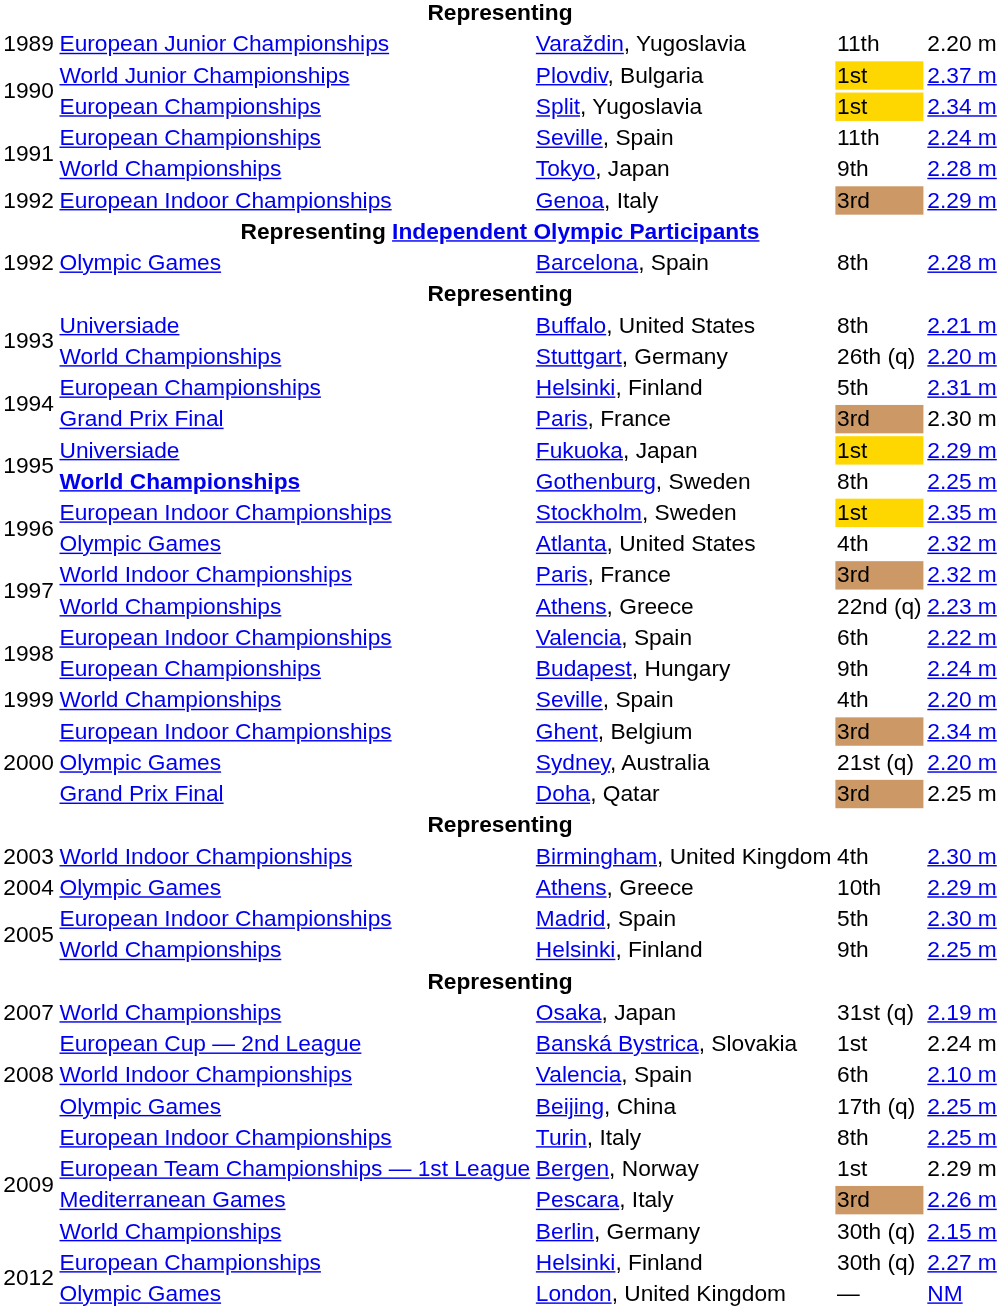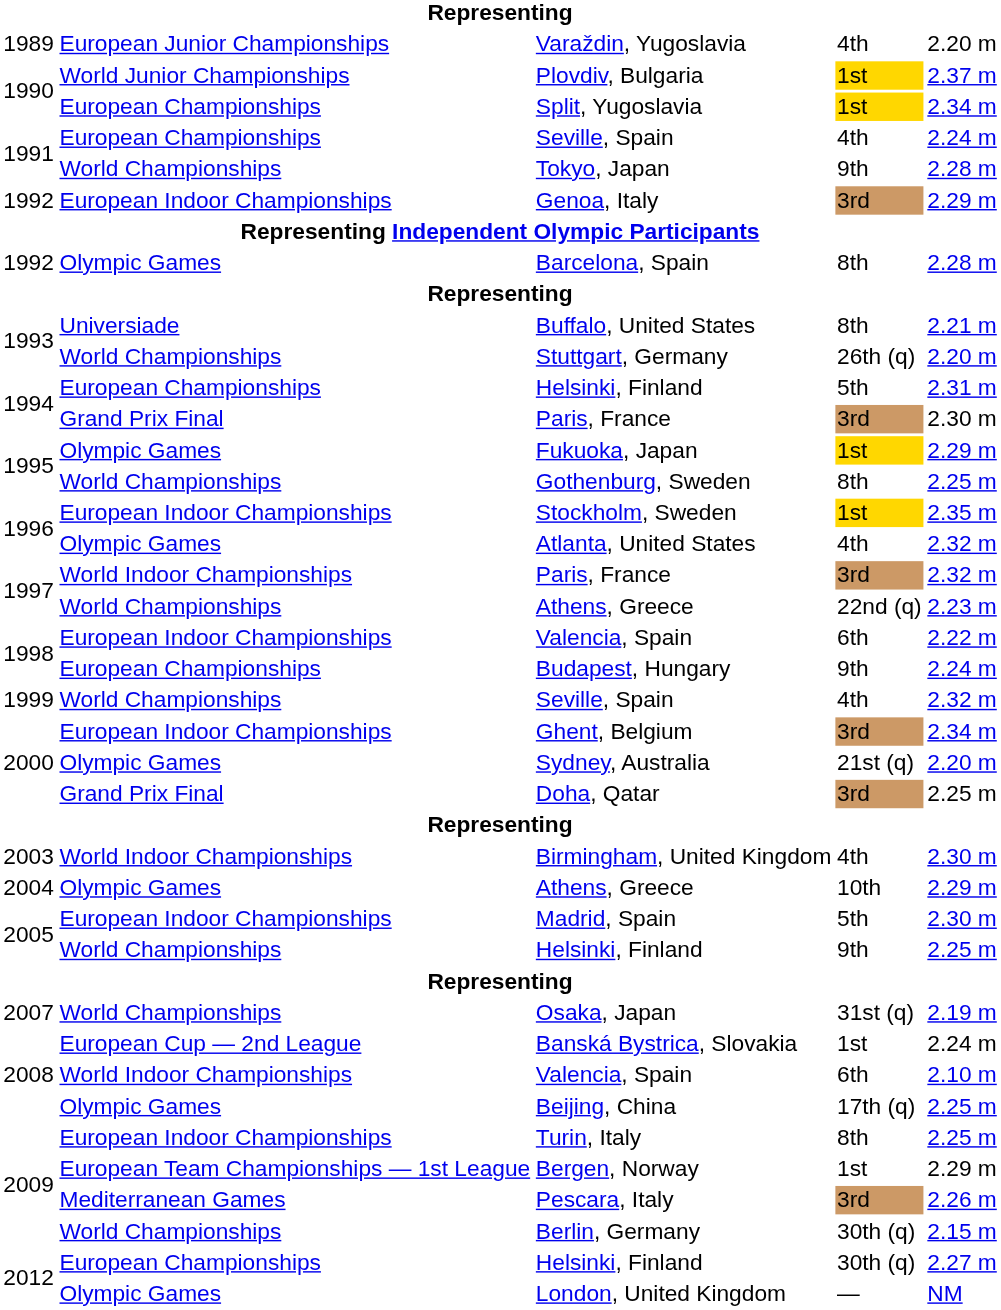Varaždin, Yugoslavia | column 4: 11th -> 4th
1991 / Seville, Spain | column 4: 11th -> 4th
Fukuoka, Japan | column 2: Universiade -> Olympic Games
Gothenburg, Sweden | column 2: bold -> normal
1999 / Seville, Spain | column 5: 2.20 m -> 2.32 m
